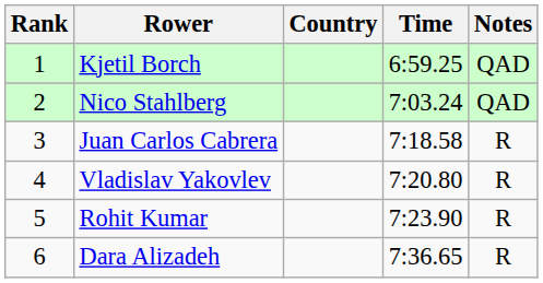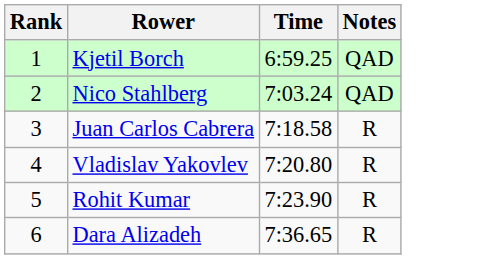- column: Country
